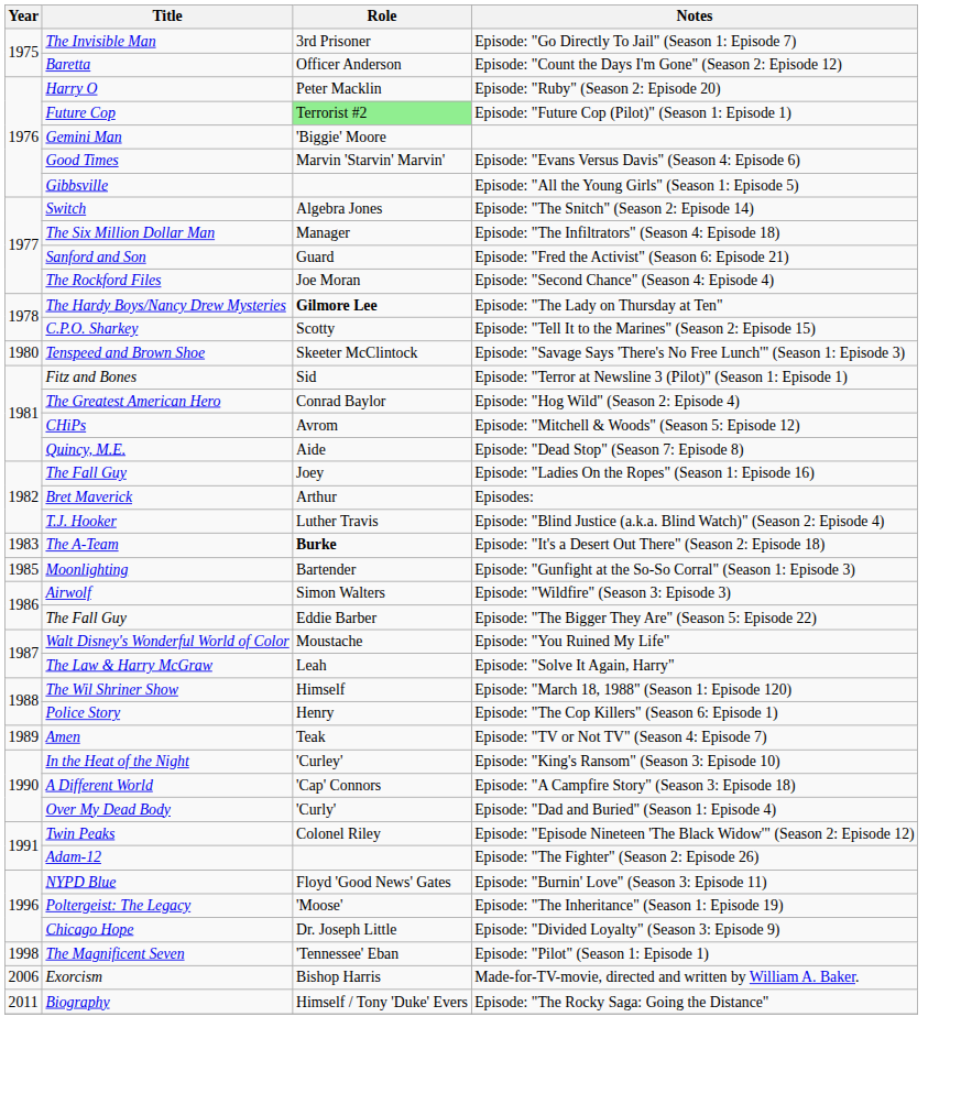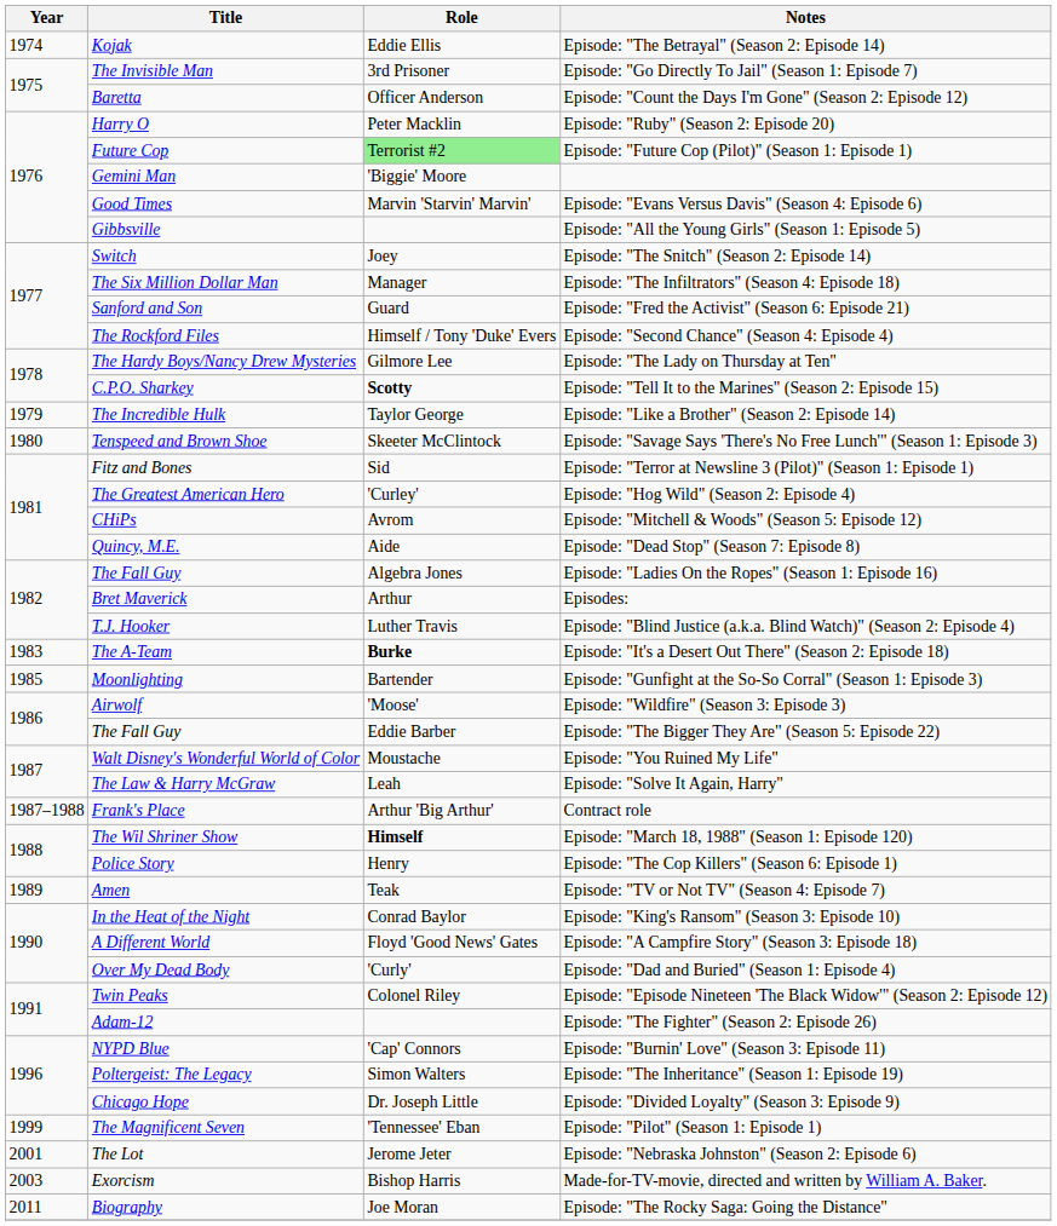+ row: 1974 | Kojak | Eddie Ellis | Episode: "The Betrayal" (Season 2: Episode 14)
Episode: "The Snitch" (Season 2: Episode 14) | Role: Algebra Jones -> Joey
Episode: "Second Chance" (Season 4: Episode 4) | Role: Joe Moran -> Himself / Tony 'Duke' Evers
Episode: "The Lady on Thursday at Ten" | Role: bold -> normal
Episode: "Tell It to the Marines" (Season 2: Episode 15) | Role: normal -> bold
+ row: 1979 | The Incredible Hulk | Taylor George | Episode: "Like a Brother" (Season 2: Episode 14)
Episode: "Hog Wild" (Season 2: Episode 4) | Role: Conrad Baylor -> 'Curley'
Episode: "Ladies On the Ropes" (Season 1: Episode 16) | Role: Joey -> Algebra Jones
Episode: "Wildfire" (Season 3: Episode 3) | Role: Simon Walters -> 'Moose'
+ row: 1987–1988 | Frank's Place | Arthur 'Big Arthur' | Contract role
Episode: "March 18, 1988" (Season 1: Episode 120) | Role: normal -> bold
Episode: "King's Ransom" (Season 3: Episode 10) | Role: 'Curley' -> Conrad Baylor
Episode: "A Campfire Story" (Season 3: Episode 18) | Role: 'Cap' Connors -> Floyd 'Good News' Gates
Episode: "Burnin' Love" (Season 3: Episode 11) | Role: Floyd 'Good News' Gates -> 'Cap' Connors
Episode: "The Inheritance" (Season 1: Episode 19) | Role: 'Moose' -> Simon Walters
Episode: "Pilot" (Season 1: Episode 1) | Year: 1998 -> 1999
+ row: 2001 | The Lot | Jerome Jeter | Episode: "Nebraska Johnston" (Season 2: Episode 6)
Made-for-TV-movie, directed and written by William A. Baker. | Year: 2006 -> 2003
Episode: "The Rocky Saga: Going the Distance" | Role: Himself / Tony 'Duke' Evers -> Joe Moran
